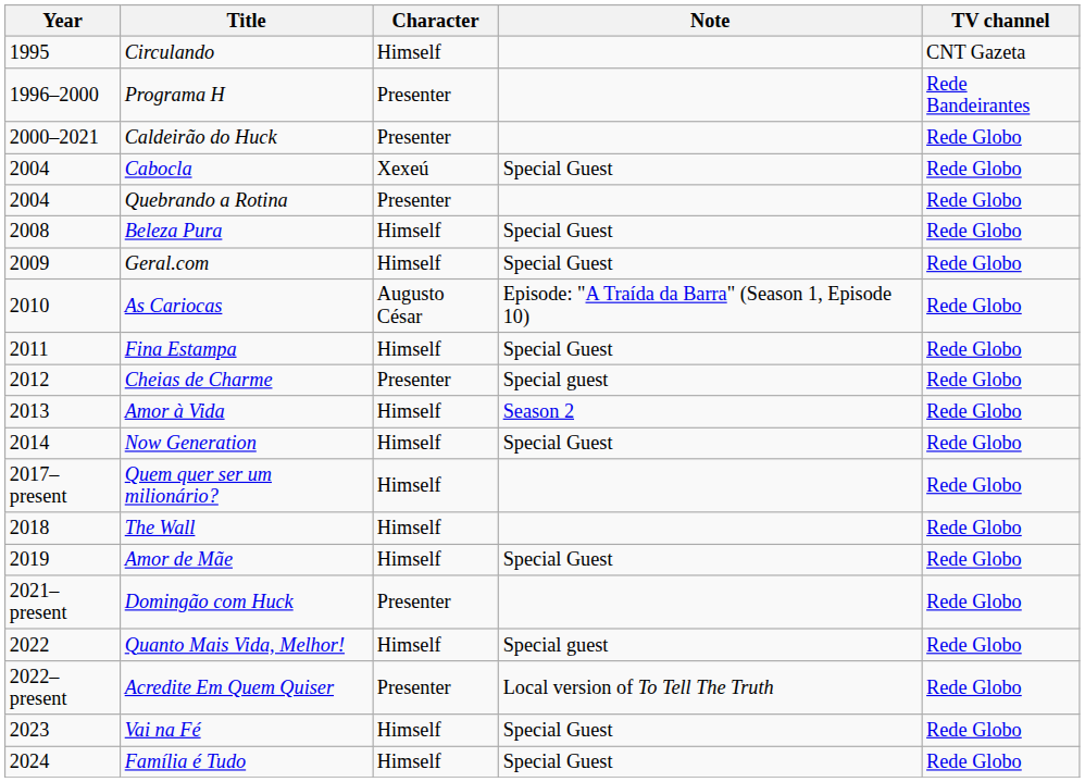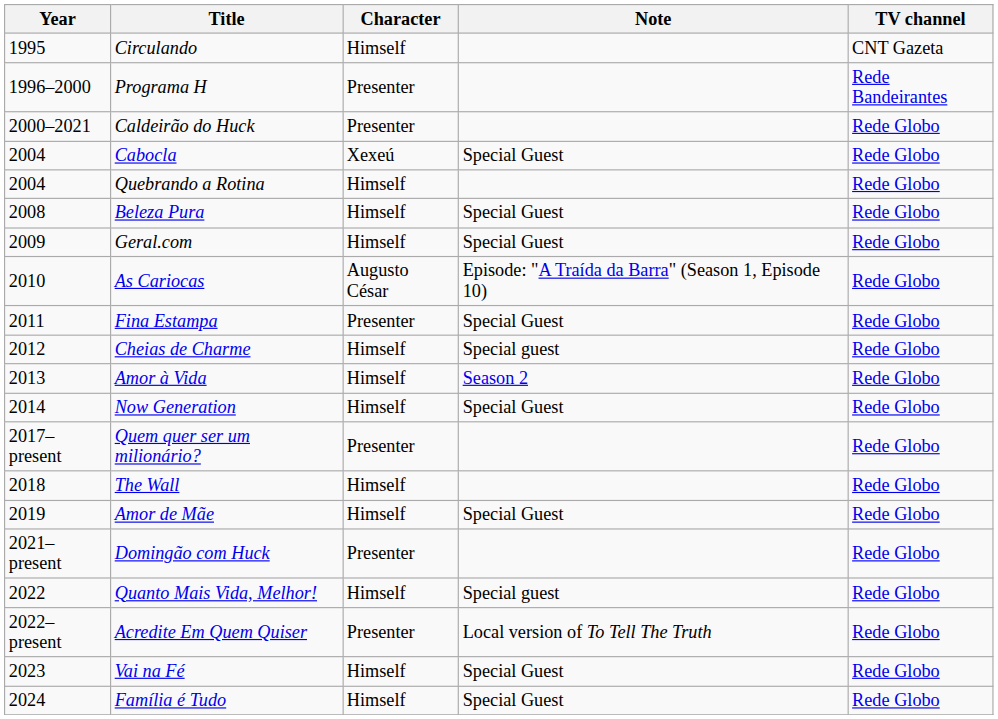Quebrando a Rotina | Character: Presenter -> Himself
Fina Estampa | Character: Himself -> Presenter
Cheias de Charme | Character: Presenter -> Himself
Quem quer ser um milionário? | Character: Himself -> Presenter
